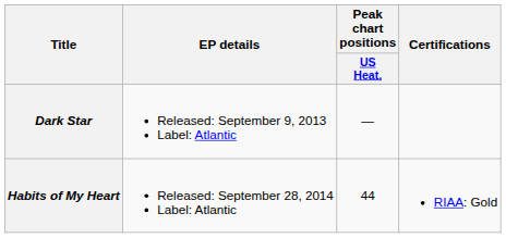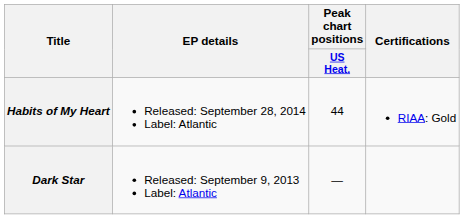rows swapped: Dark Star <-> Habits of My Heart
